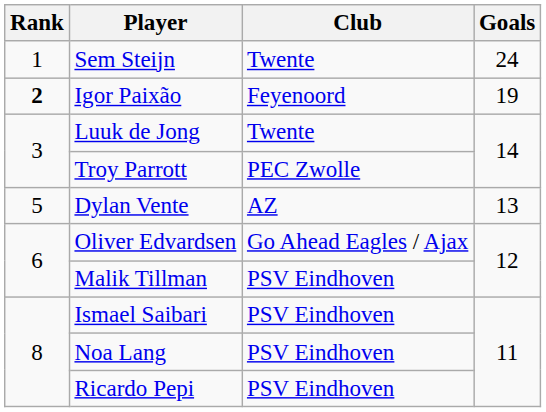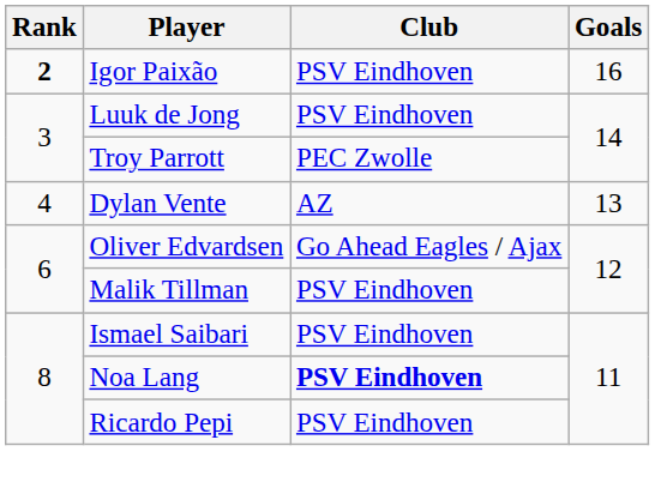- row: 1 | Sem Steijn | Twente | 24
Igor Paixão | Club: Feyenoord -> PSV Eindhoven
Igor Paixão | Goals: 19 -> 16
Luuk de Jong | Club: Twente -> PSV Eindhoven
Dylan Vente | Rank: 5 -> 4
Noa Lang | Club: normal -> bold
